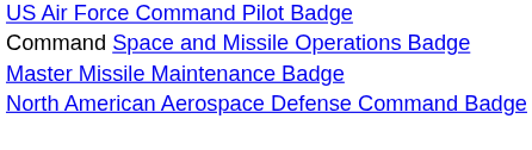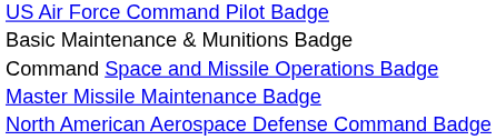+ row: Basic Maintenance & Munitions Badge
